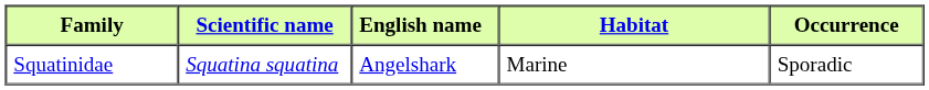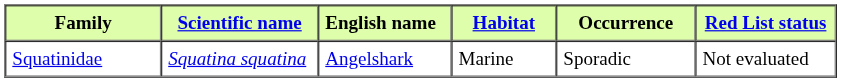+ column: Red List status | Not evaluated
